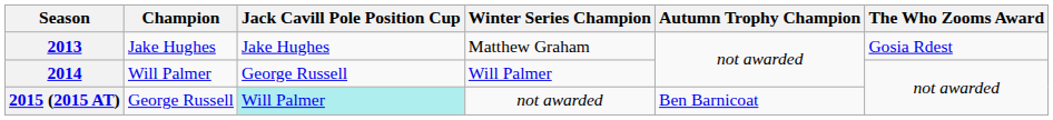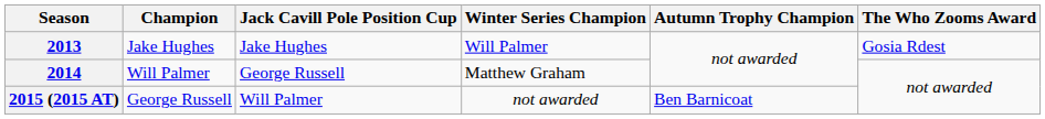2013 | Winter Series Champion: Matthew Graham -> Will Palmer
2014 | Winter Series Champion: Will Palmer -> Matthew Graham
2015 (2015 AT) | Jack Cavill Pole Position Cup: paleturquoise background -> no background
